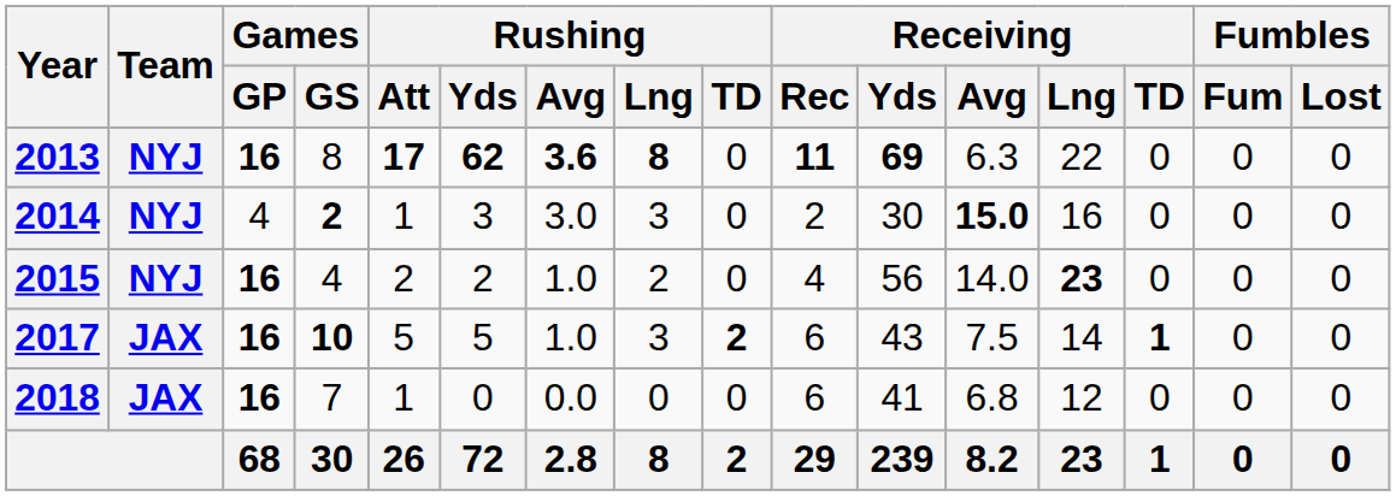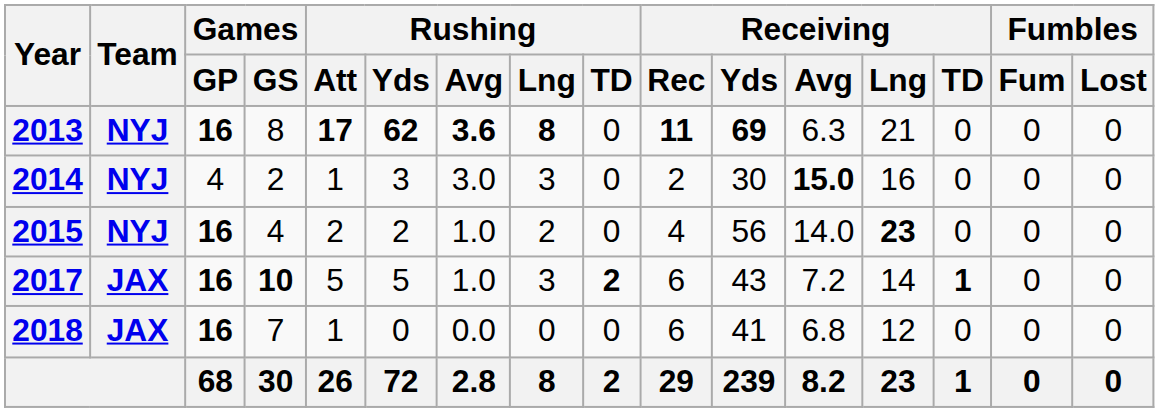2013 | Receiving / Lng: 22 -> 21
2014 | Games / GS: bold -> normal
2017 | Receiving / Avg: 7.5 -> 7.2
